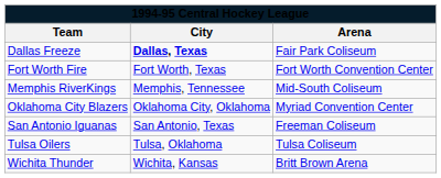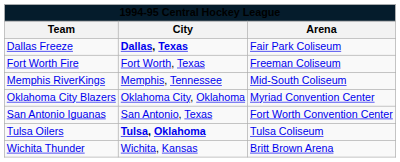Fort Worth Fire | Arena: Fort Worth Convention Center -> Freeman Coliseum
San Antonio Iguanas | Arena: Freeman Coliseum -> Fort Worth Convention Center
Tulsa Oilers | City: normal -> bold
